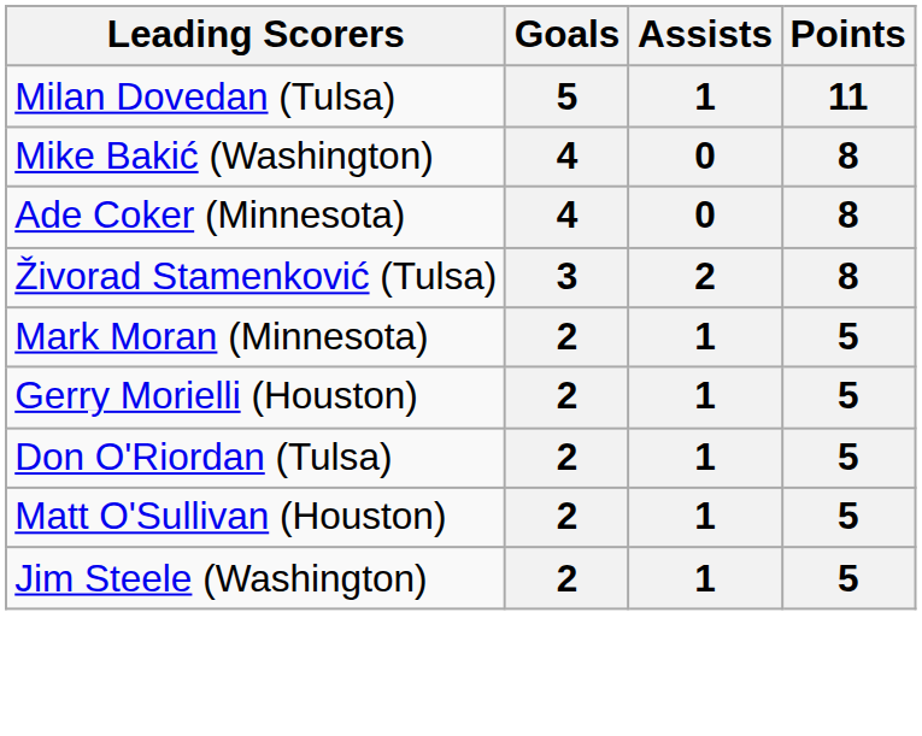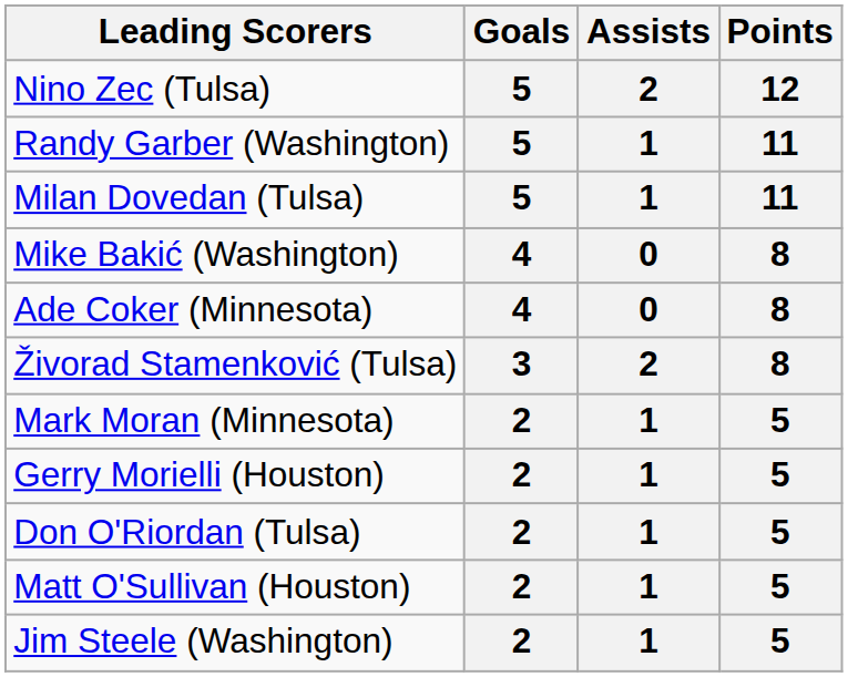+ row: Nino Zec (Tulsa) | 5 | 2 | 12
+ row: Randy Garber (Washington) | 5 | 1 | 11
